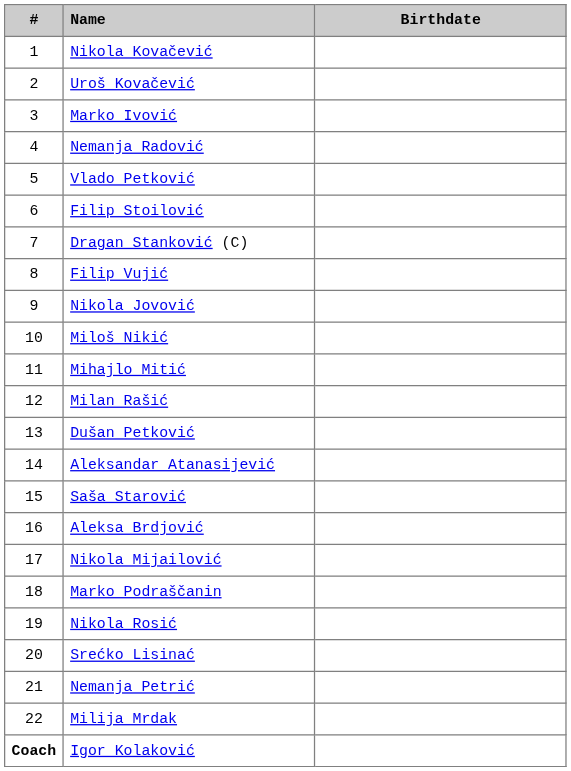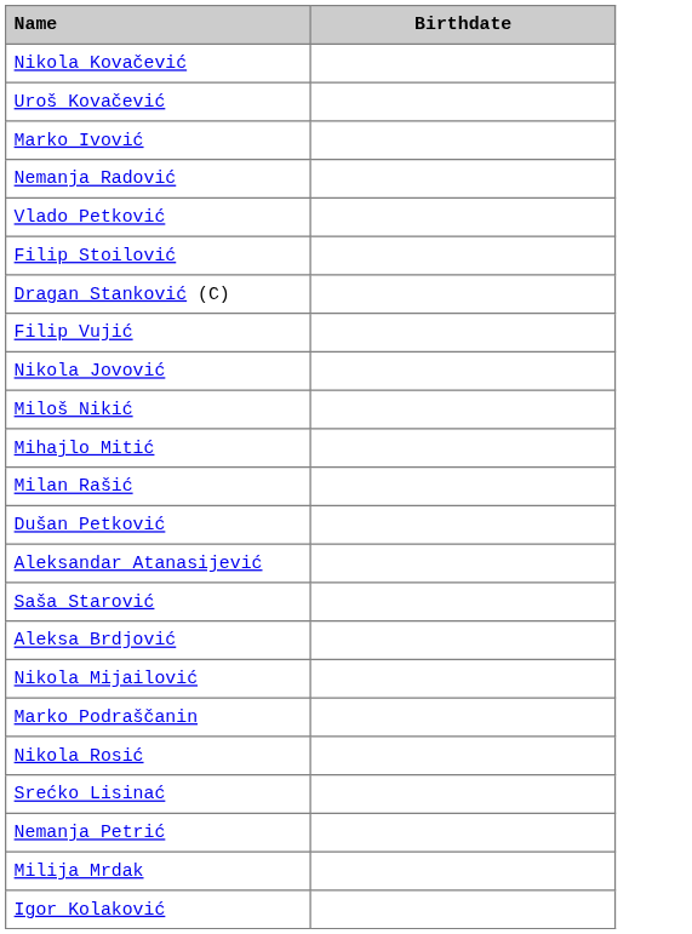- column: # | 1 | 2 | 3 | 4 | 5 | 6 | 7 | 8 | 9 | 10 | 11 | 12 | 13 | 14 | 15 | 16 | 17 | 18 | 19 | 20 | 21 | 22 | Coach
